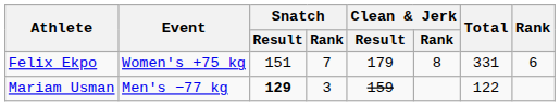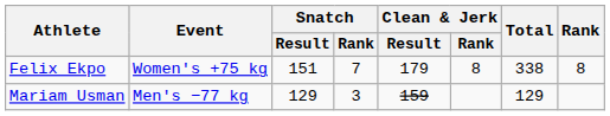Felix Ekpo | Total: 331 -> 338
Felix Ekpo | Rank: 6 -> 8
Mariam Usman | Snatch / Result: bold -> normal
Mariam Usman | Total: 122 -> 129
